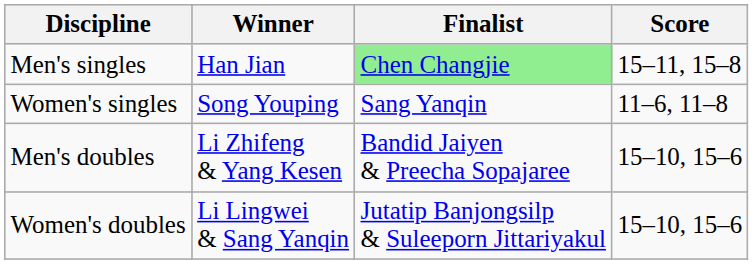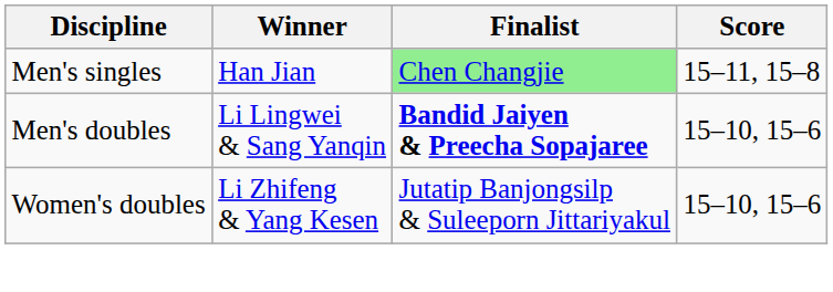- row: Women's singles | Song Youping | Sang Yanqin | 11–6, 11–8
Men's doubles | Winner: Li Zhifeng & Yang Kesen -> Li Lingwei & Sang Yanqin
Men's doubles | Finalist: normal -> bold
Women's doubles | Winner: Li Lingwei & Sang Yanqin -> Li Zhifeng & Yang Kesen
